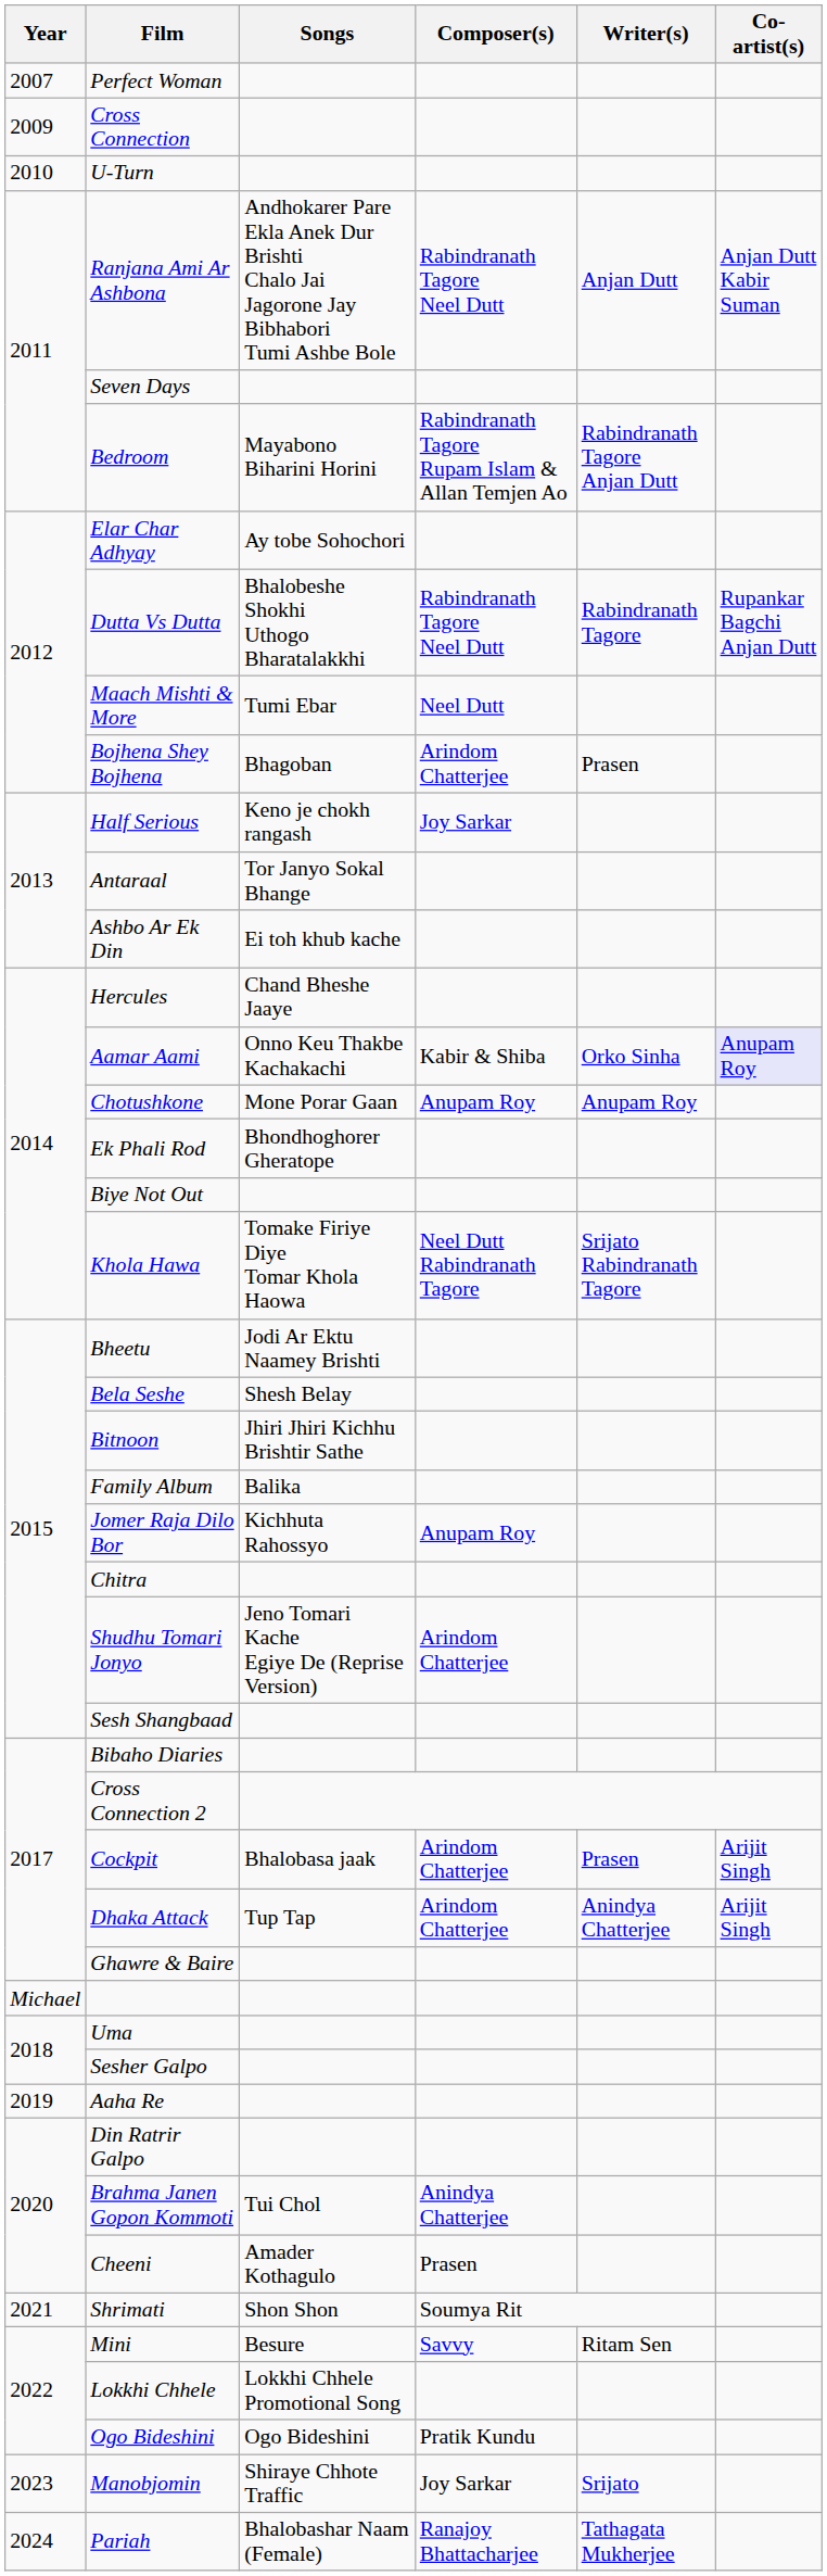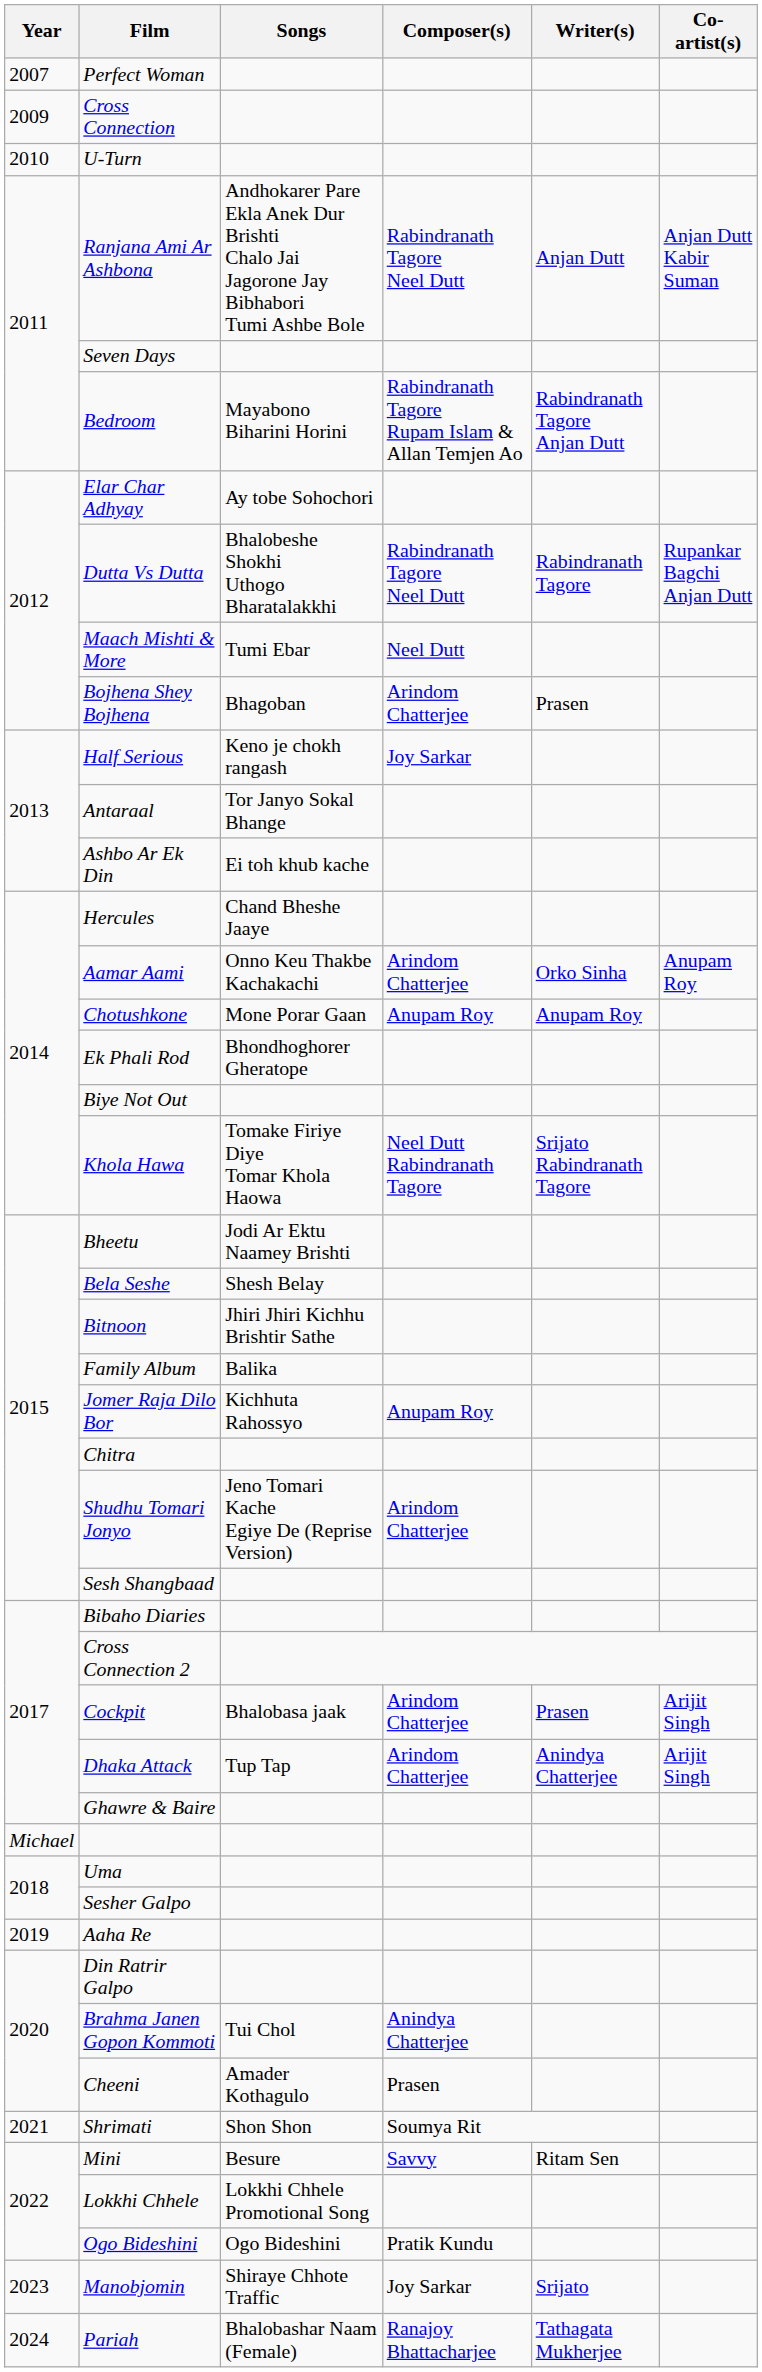Aamar Aami | Composer(s): Kabir & Shiba -> Arindom Chatterjee
Aamar Aami | Co-artist(s): lavender background -> no background
